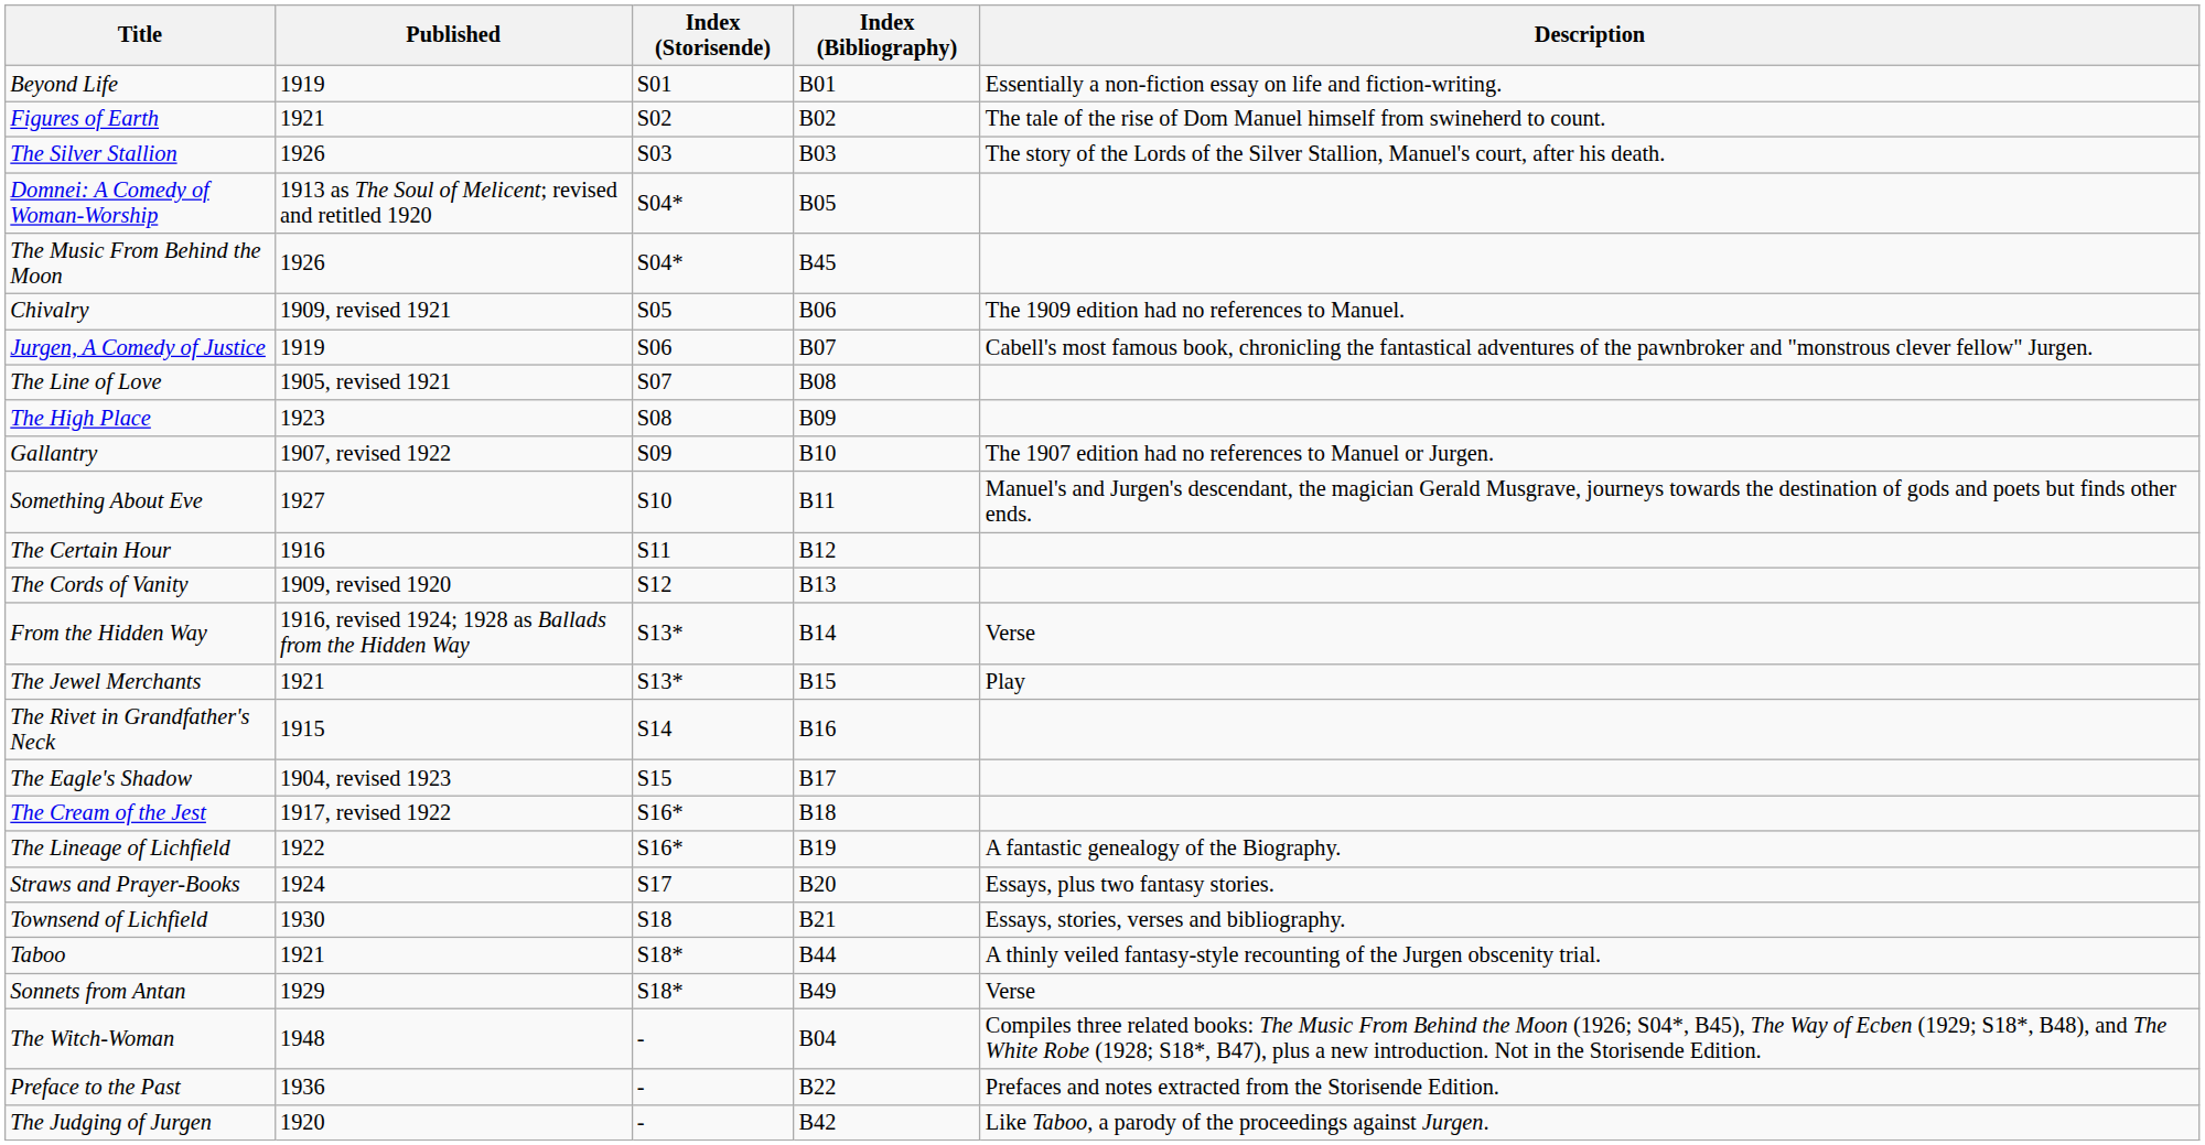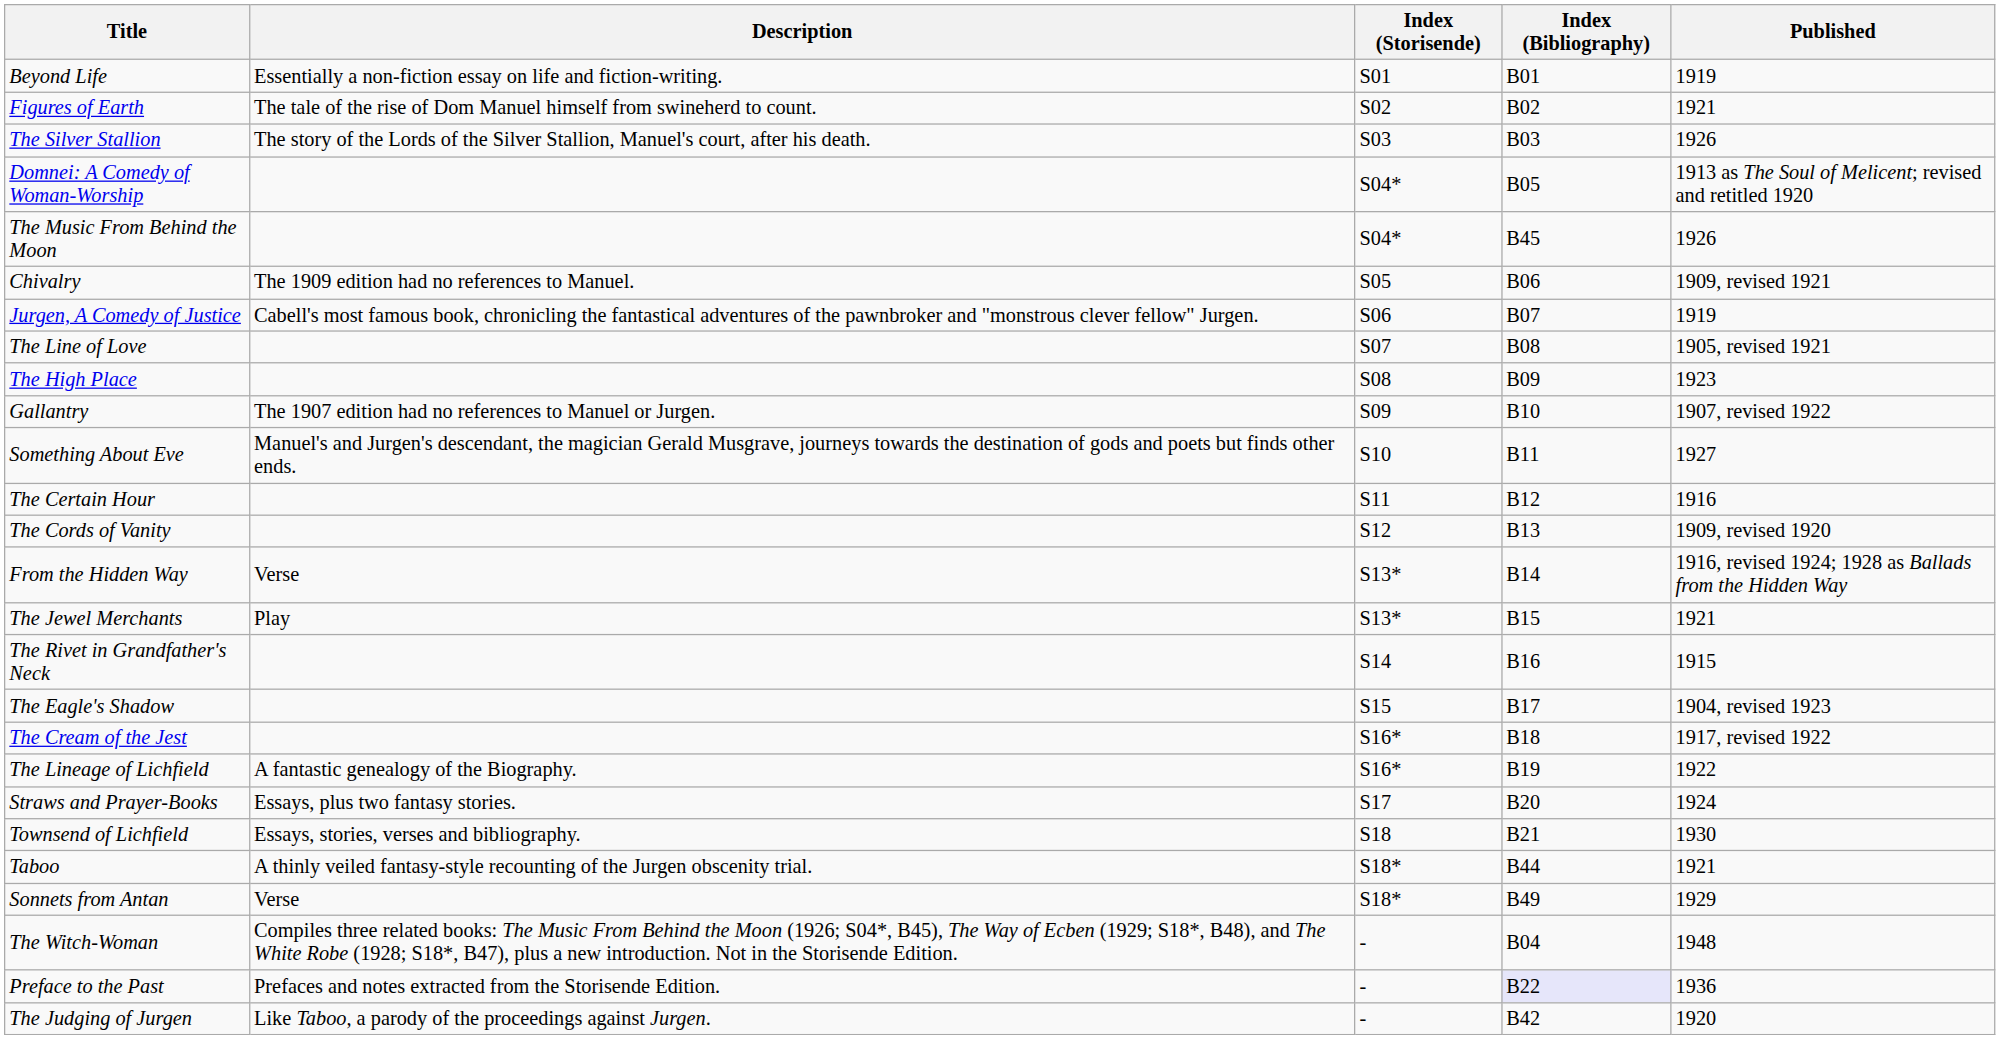columns swapped: Published <-> Description
Preface to the Past | Index (Bibliography): no background -> lavender background
